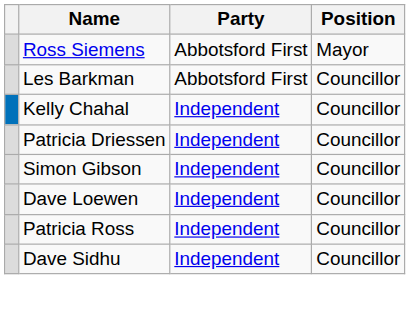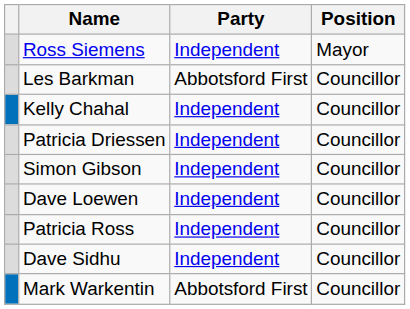Ross Siemens | Party: Abbotsford First -> Independent
+ row: Mark Warkentin | Abbotsford First | Councillor
